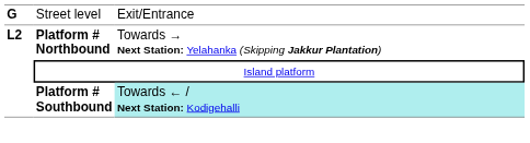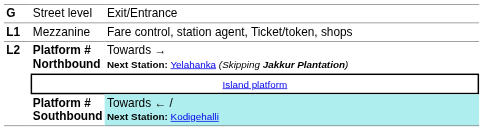+ row: L1 | Mezzanine | Fare control, station agent, Ticket/token, shops
